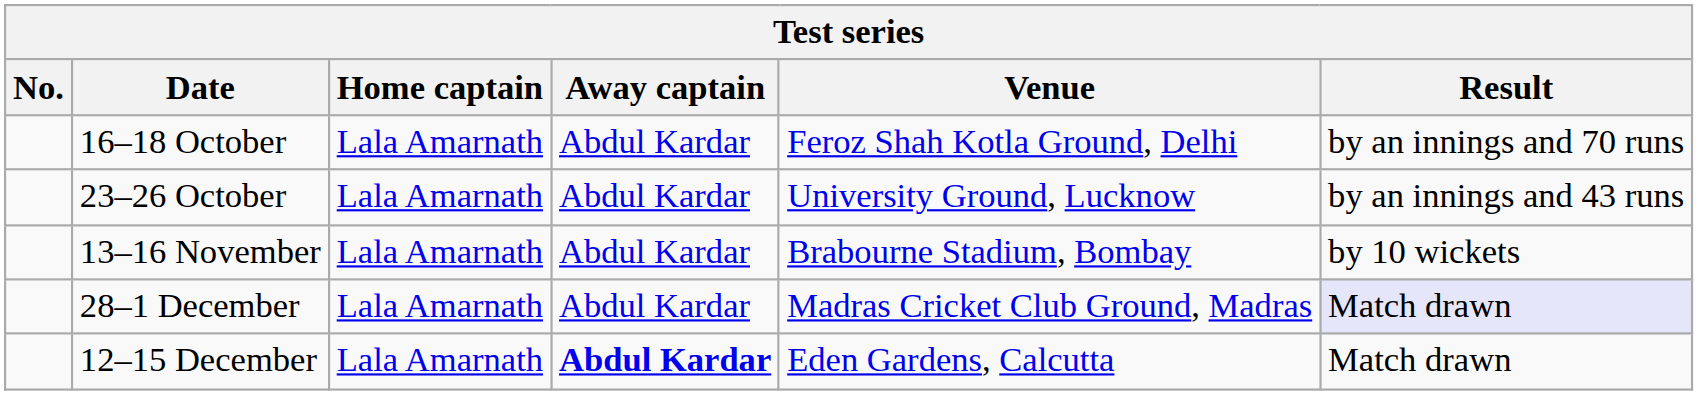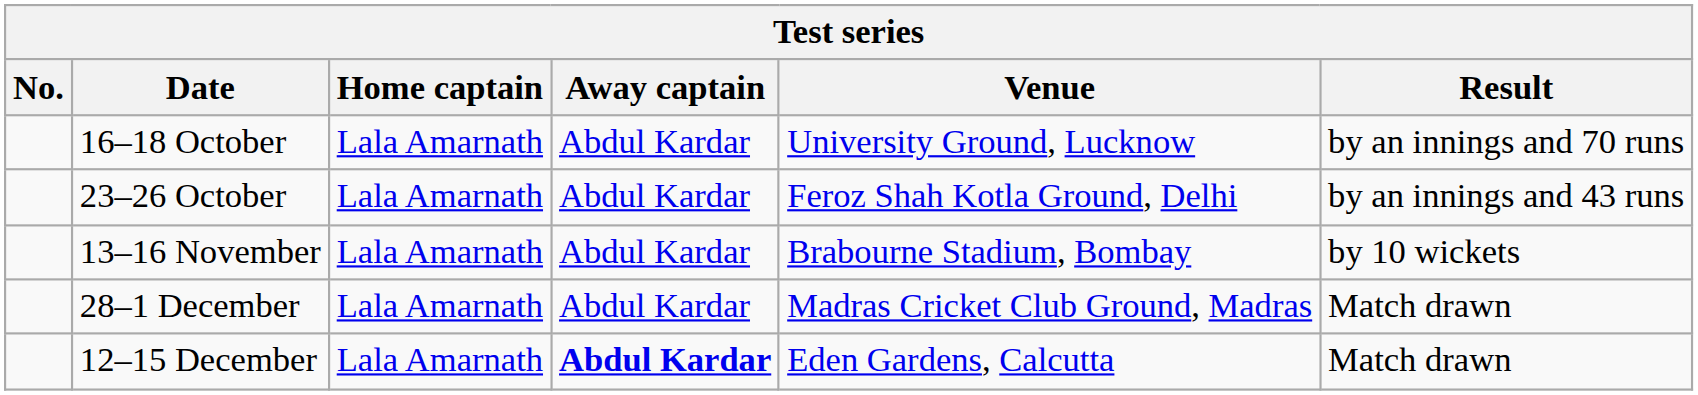16–18 October | Venue: Feroz Shah Kotla Ground, Delhi -> University Ground, Lucknow
23–26 October | Venue: University Ground, Lucknow -> Feroz Shah Kotla Ground, Delhi
28–1 December | Result: lavender background -> no background
